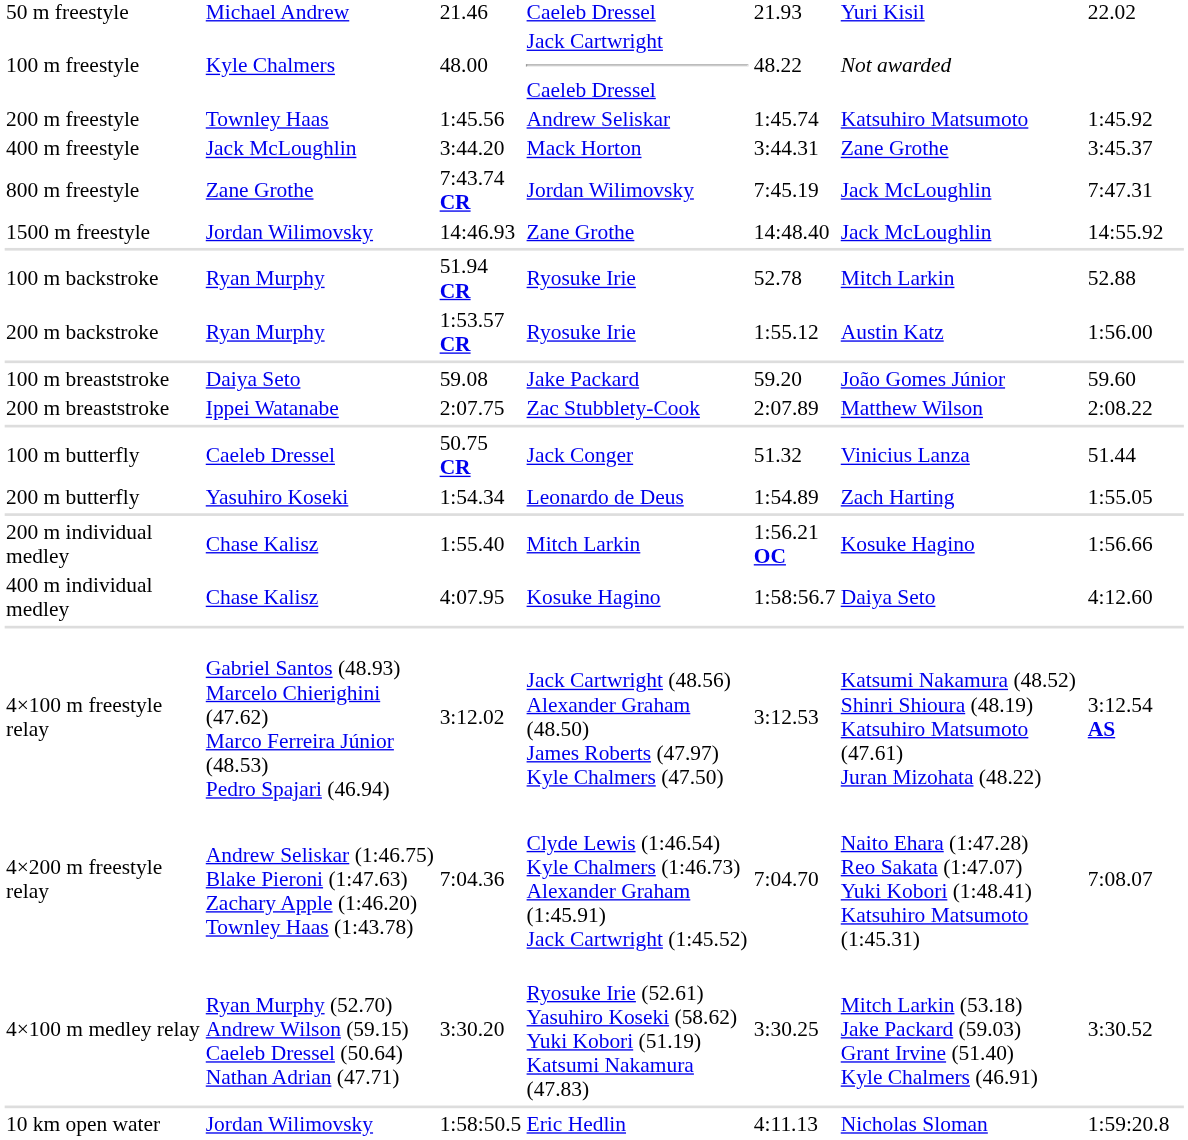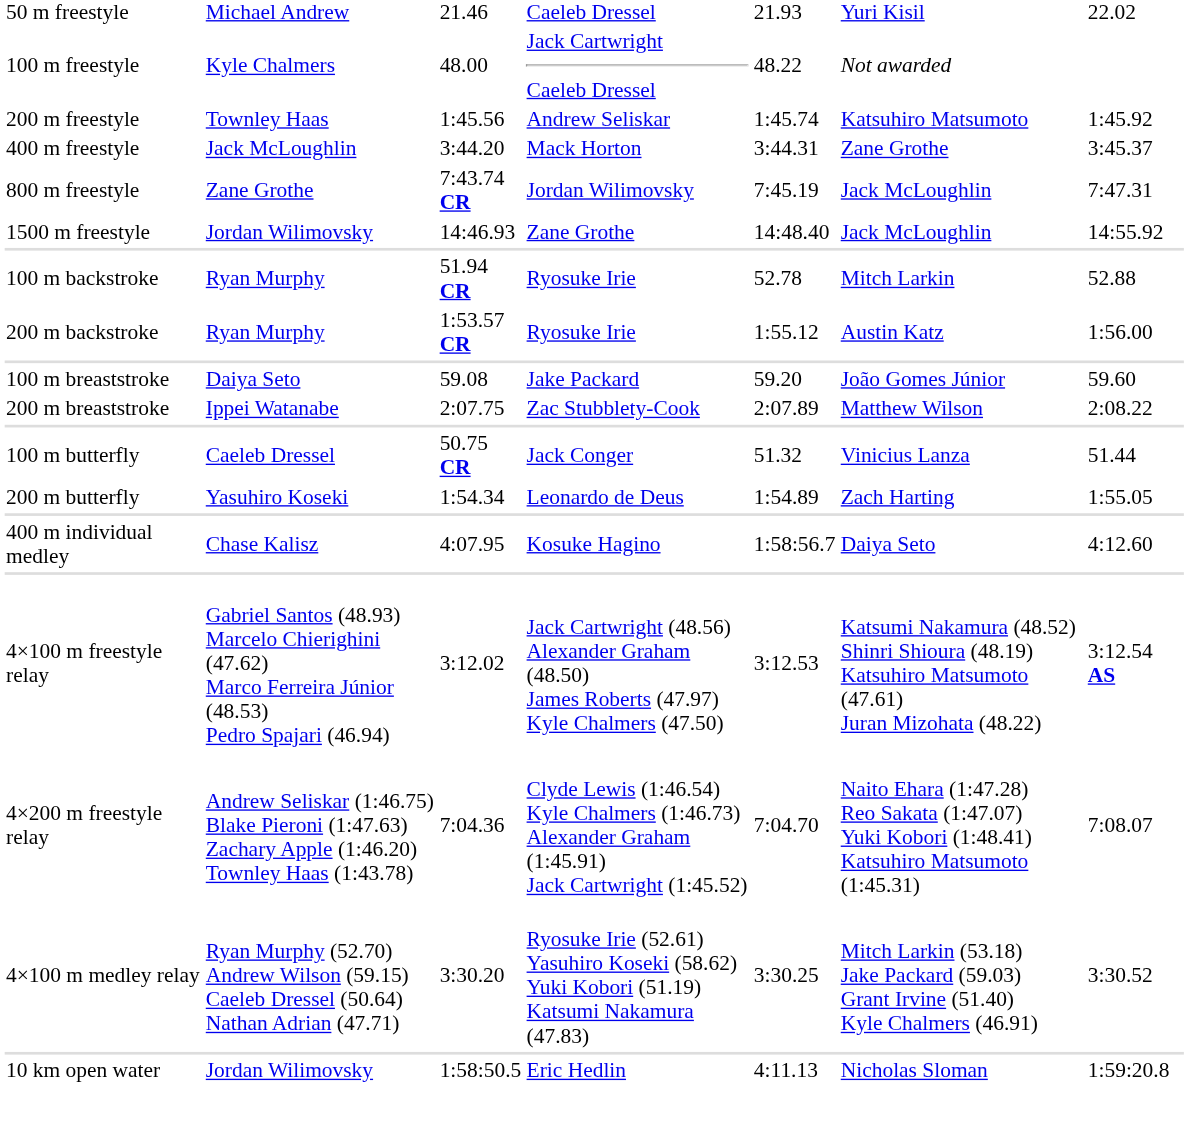- row: 200 m individual medley | Chase Kalisz | 1:55.40 | Mitch Larkin | 1:56.21 OC | Kosuke Hagino | 1:56.66
